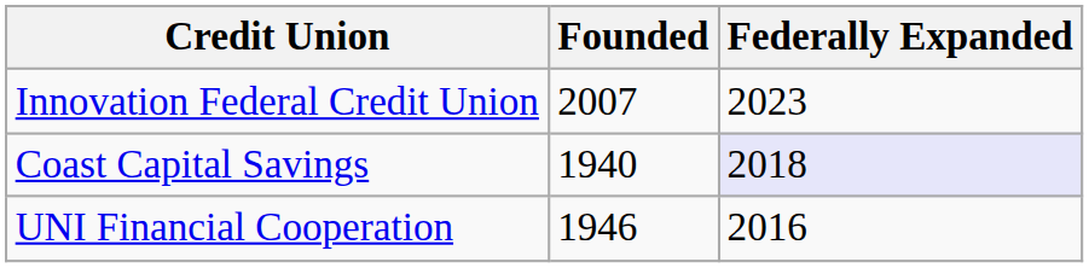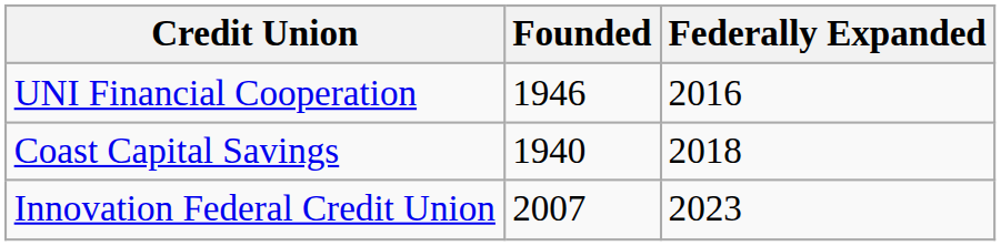rows swapped: UNI Financial Cooperation <-> Innovation Federal Credit Union
Coast Capital Savings | Federally Expanded: lavender background -> no background
